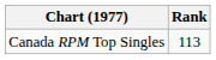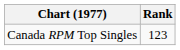Canada RPM Top Singles | Rank: 113 -> 123
